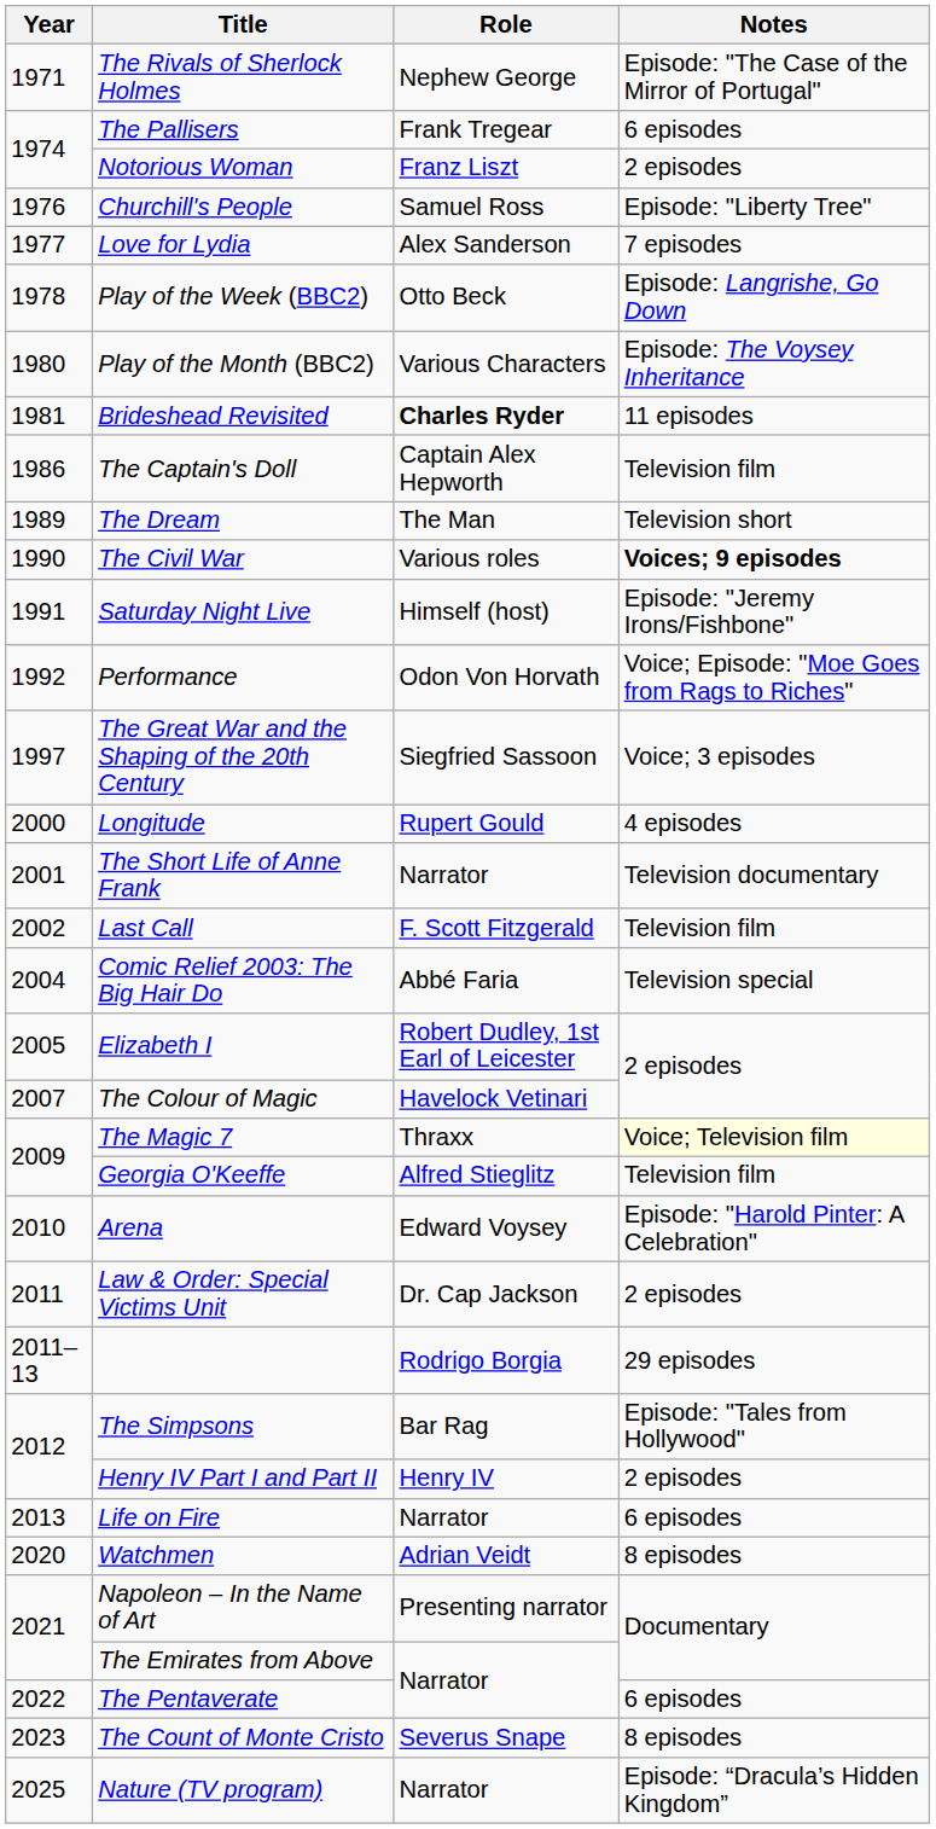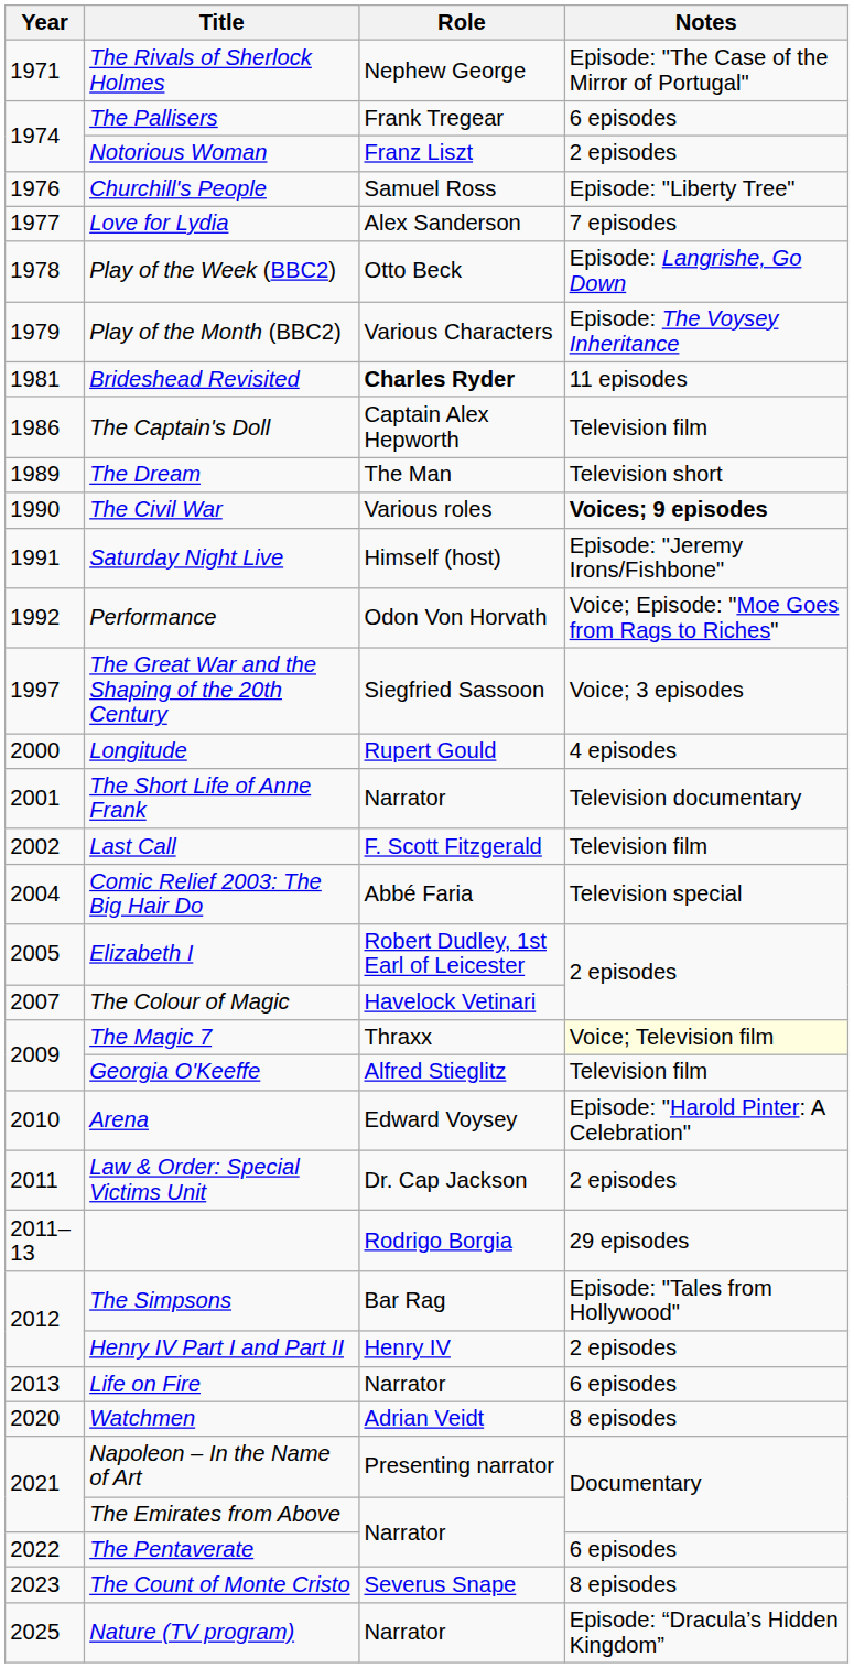Play of the Month (BBC2) | Year: 1980 -> 1979
